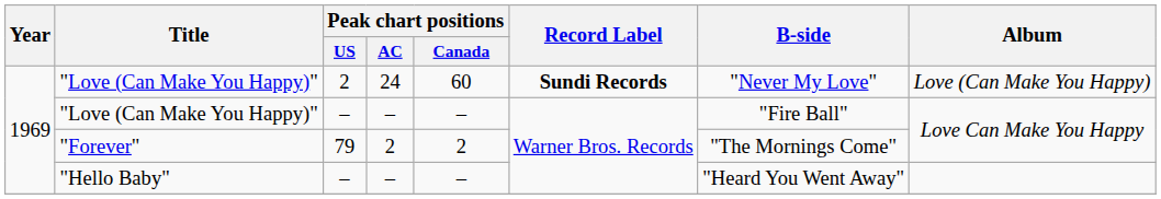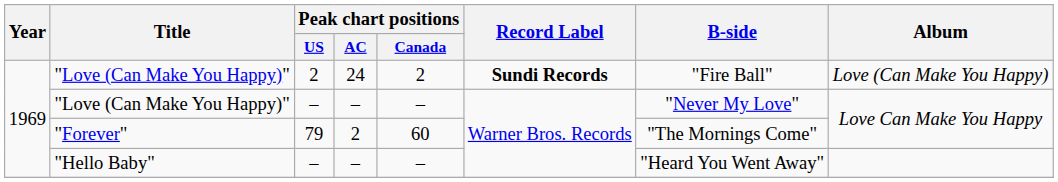"Love (Can Make You Happy)" / 2 | Peak chart positions / Canada: 60 -> 2
"Love (Can Make You Happy)" / 2 | B-side: "Never My Love" -> "Fire Ball"
"Love (Can Make You Happy)" / – | B-side: "Fire Ball" -> "Never My Love"
"Forever" | Peak chart positions / Canada: 2 -> 60
